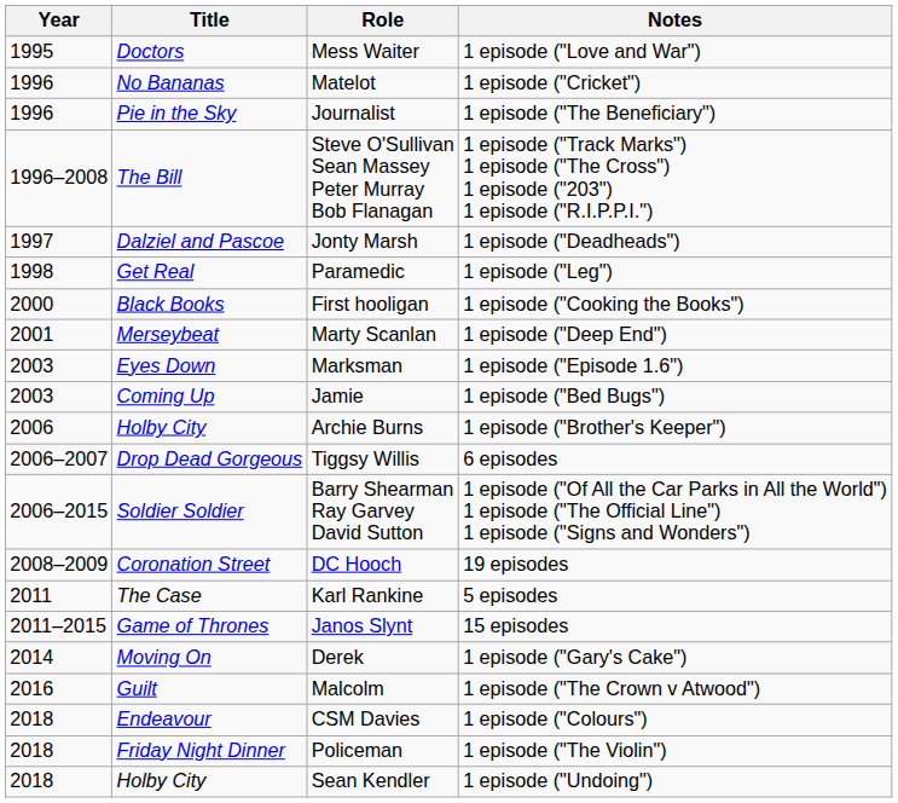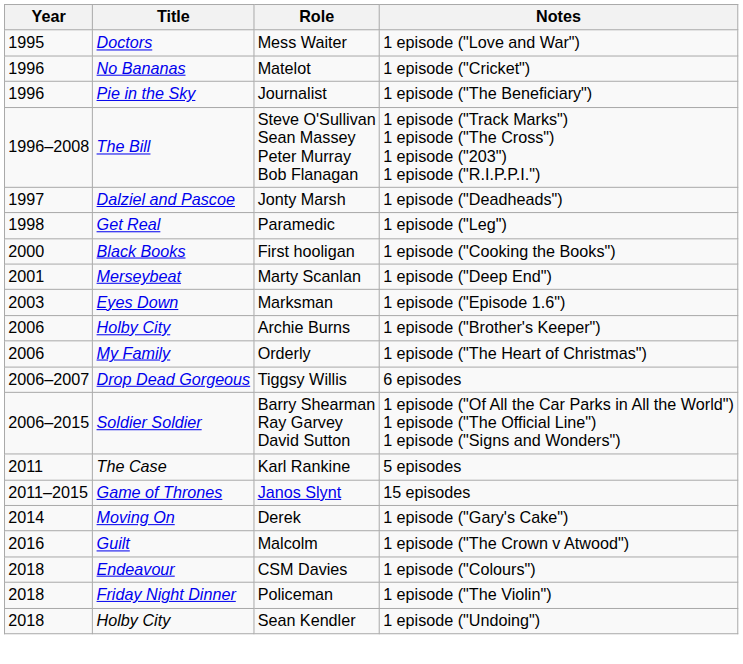- row: 2003 | Coming Up | Jamie | 1 episode ("Bed Bugs")
+ row: 2006 | My Family | Orderly | 1 episode ("The Heart of Christmas")
- row: 2008–2009 | Coronation Street | DC Hooch | 19 episodes
